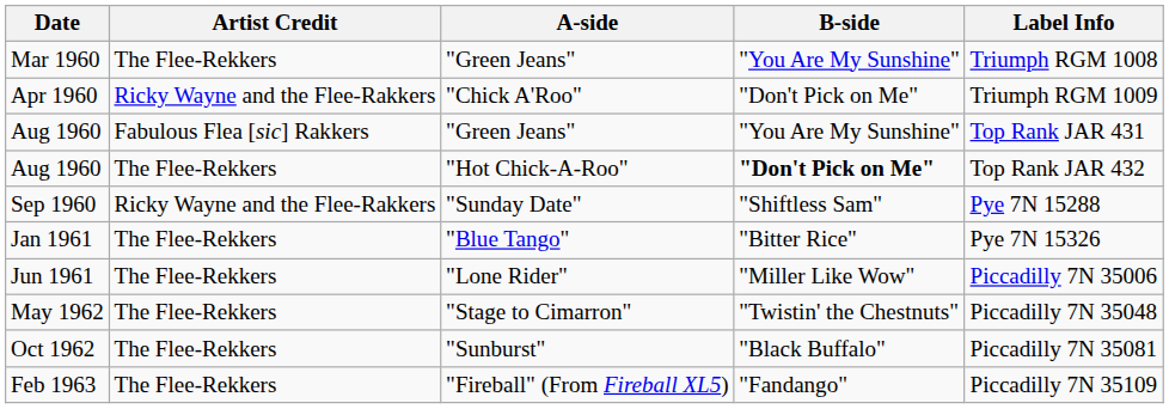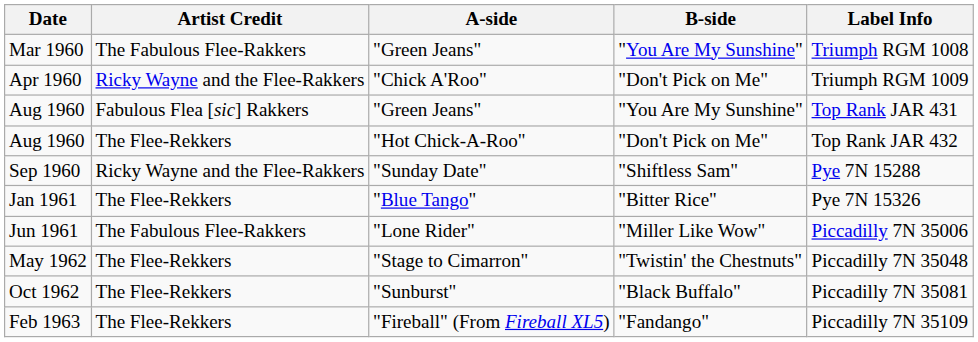Mar 1960 | Artist Credit: The Flee-Rekkers -> The Fabulous Flee-Rakkers
Aug 1960 / "Hot Chick-A-Roo" | B-side: bold -> normal
Jun 1961 | Artist Credit: The Flee-Rekkers -> The Fabulous Flee-Rakkers
